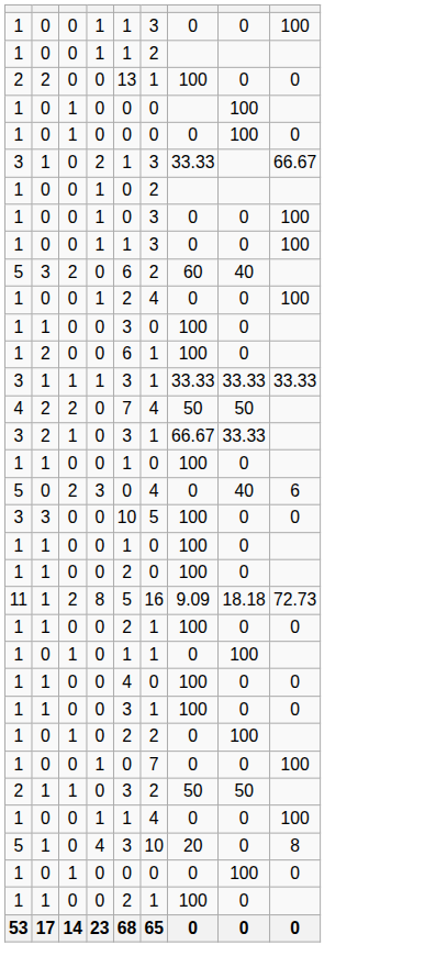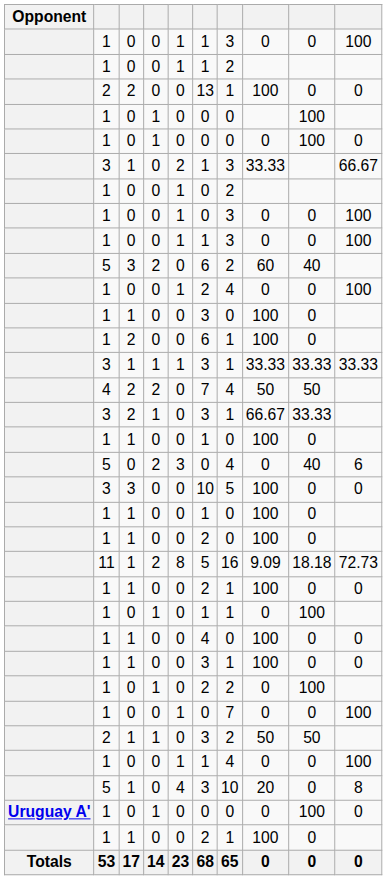+ column: Opponent | Uruguay A' | Totals
